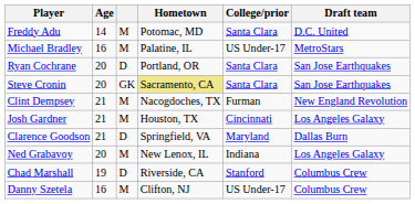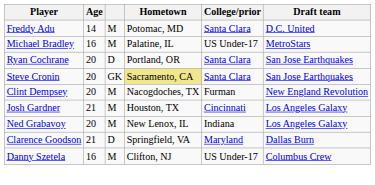Clint Dempsey | Age: 21 -> 20
rows swapped: Clarence Goodson <-> Ned Grabavoy
- row: Chad Marshall | 19 | D | Riverside, CA | Stanford | Columbus Crew
